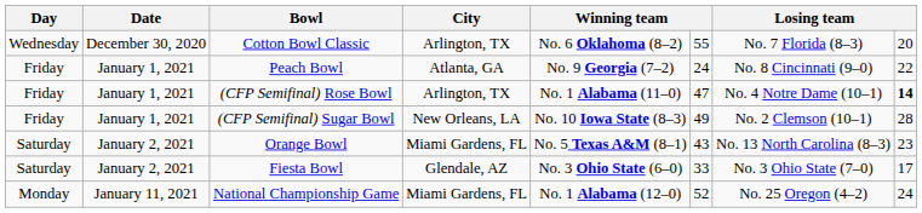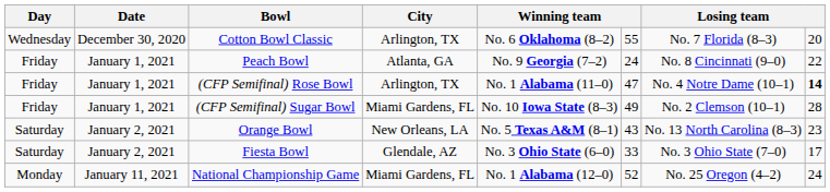(CFP Semifinal) Sugar Bowl | City: New Orleans, LA -> Miami Gardens, FL
Orange Bowl | City: Miami Gardens, FL -> New Orleans, LA
